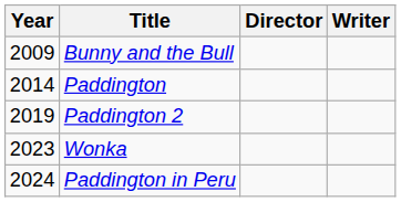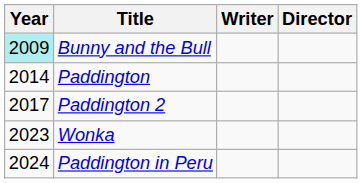columns swapped: Director <-> Writer
Bunny and the Bull | Year: no background -> paleturquoise background
Paddington 2 | Year: 2019 -> 2017
